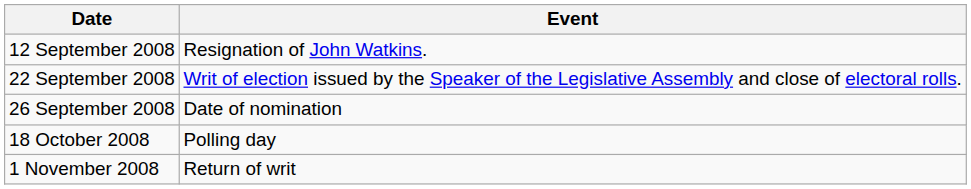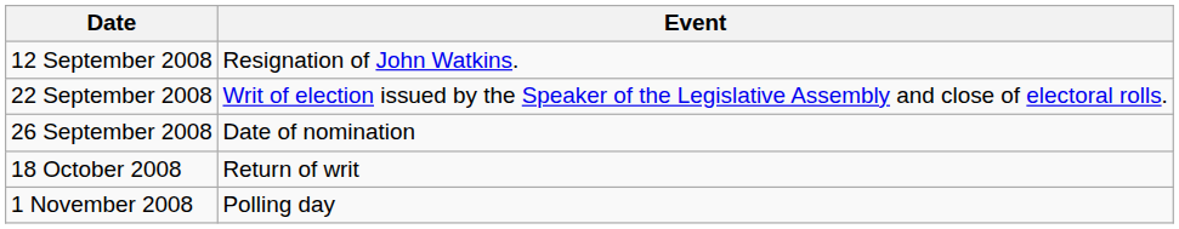18 October 2008 | Event: Polling day -> Return of writ
1 November 2008 | Event: Return of writ -> Polling day
